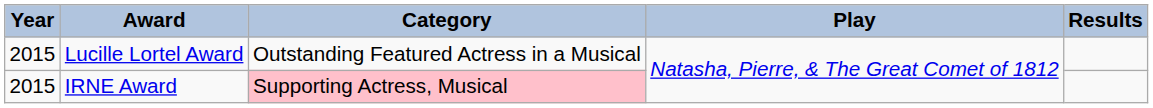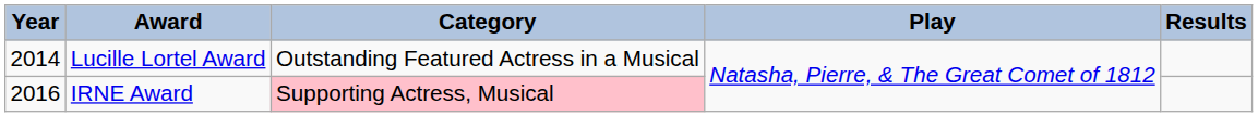Lucille Lortel Award | Year: 2015 -> 2014
IRNE Award | Year: 2015 -> 2016
